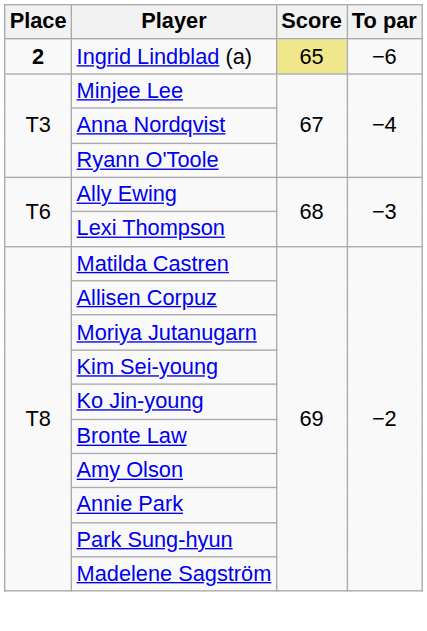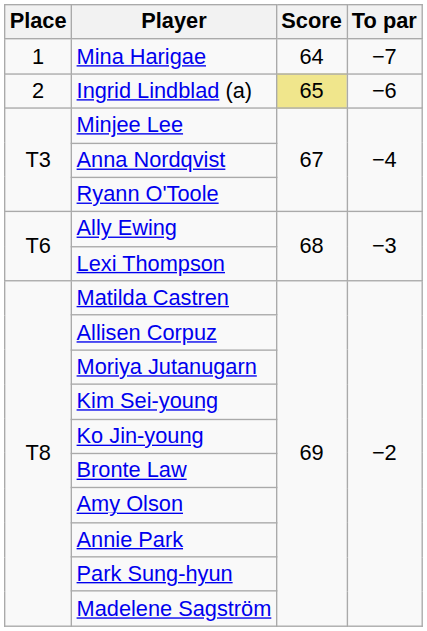+ row: 1 | Mina Harigae | 64 | −7
Ingrid Lindblad (a) | Place: bold -> normal
